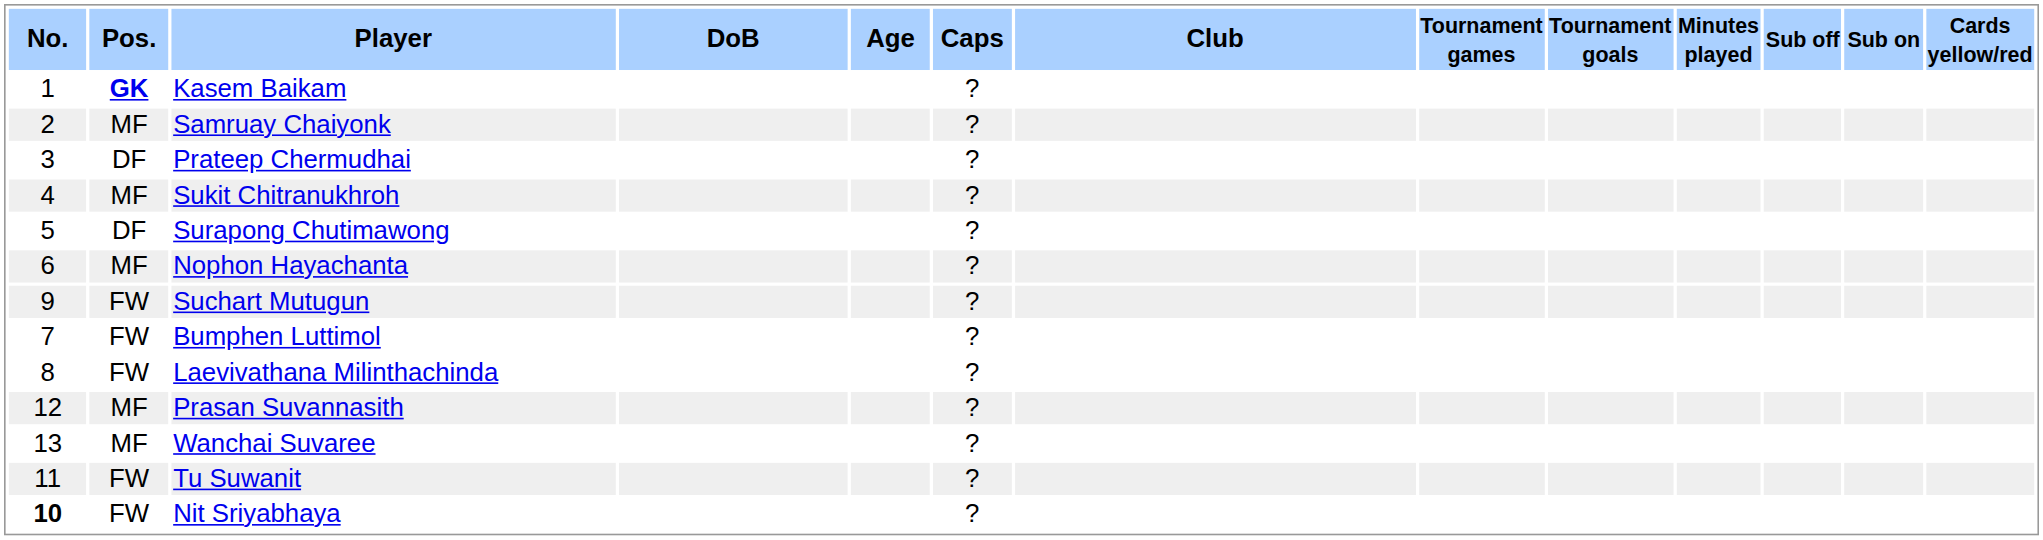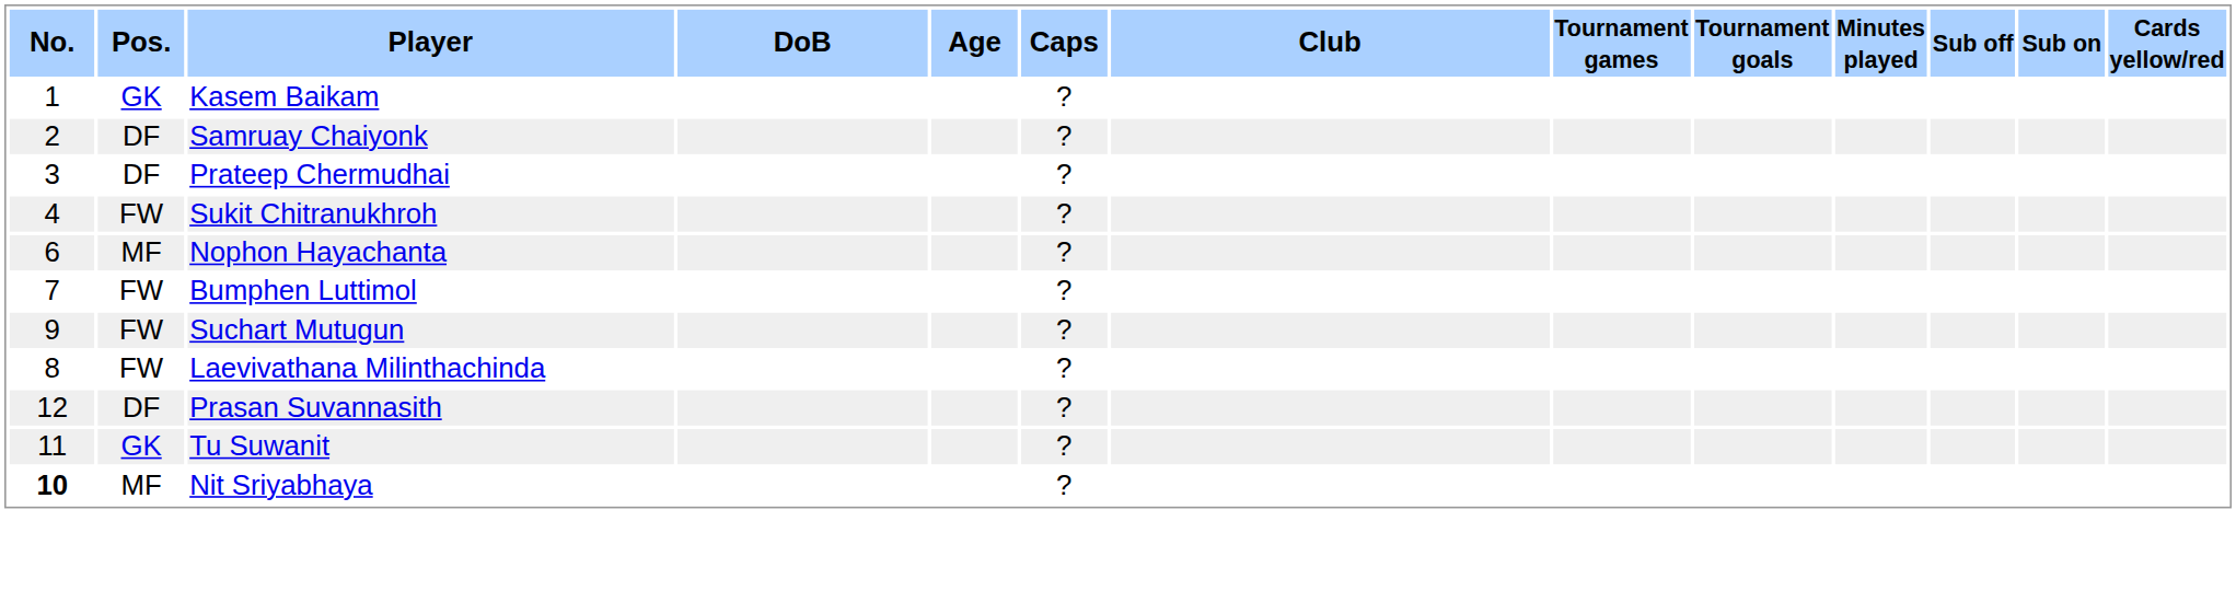Kasem Baikam | Pos.: bold -> normal
Samruay Chaiyonk | Pos.: MF -> DF
Sukit Chitranukhroh | Pos.: MF -> FW
- row: 5 | DF | Surapong Chutimawong | ?
rows swapped: Bumphen Luttimol <-> Suchart Mutugun
Prasan Suvannasith | Pos.: MF -> DF
- row: 13 | MF | Wanchai Suvaree | ?
Tu Suwanit | Pos.: FW -> GK
Nit Sriyabhaya | Pos.: FW -> MF
